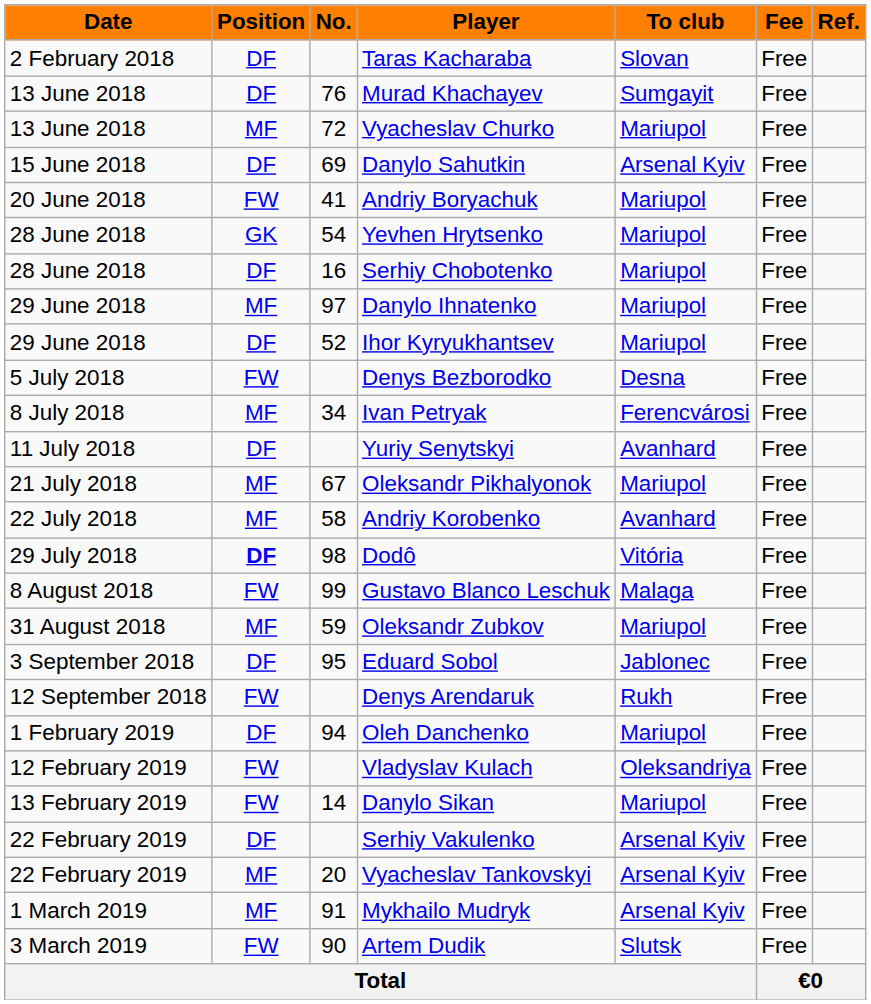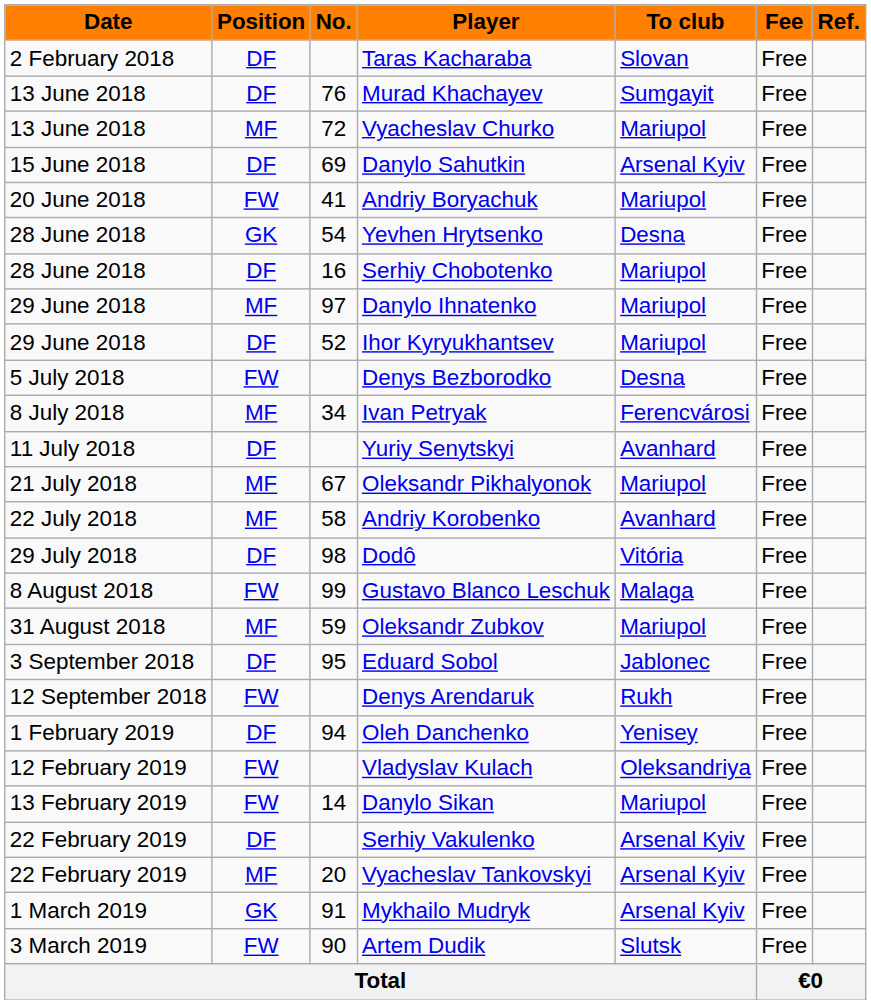Yevhen Hrytsenko | To club: Mariupol -> Desna
Dodô | Position: bold -> normal
Oleh Danchenko | To club: Mariupol -> Yenisey
Mykhailo Mudryk | Position: MF -> GK
